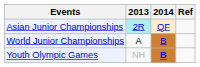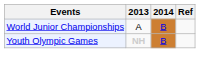- row: Asian Junior Championships | 2R | QF
Youth Olympic Games | 2014: bold -> normal
